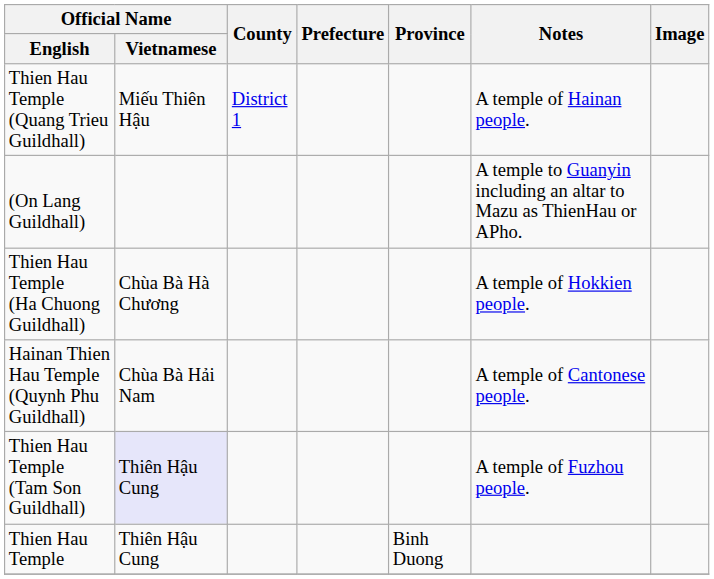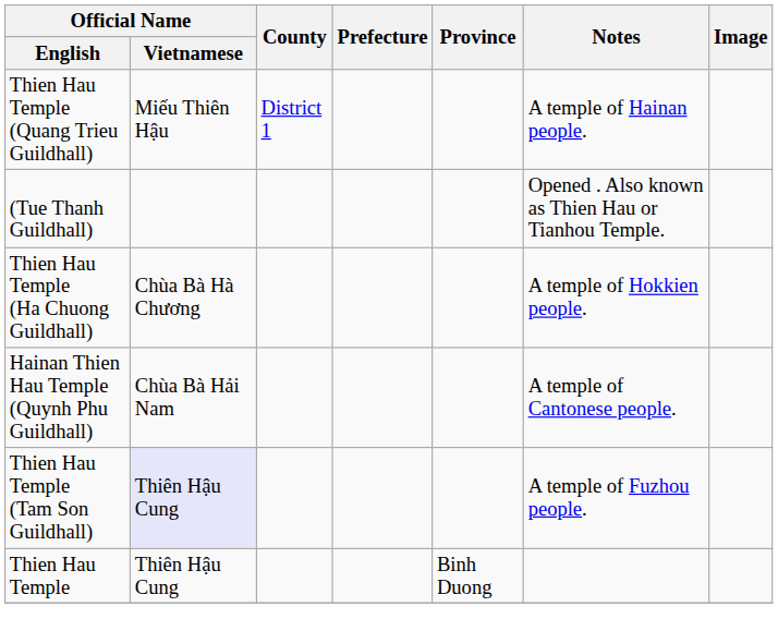+ row: (Tue Thanh Guildhall) | Opened . Also known as Thien Hau or Tianhou Temple.
- row: (On Lang Guildhall) | A temple to Guanyin including an altar to Mazu as ThienHau or APho.
